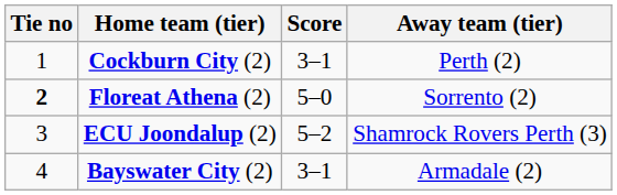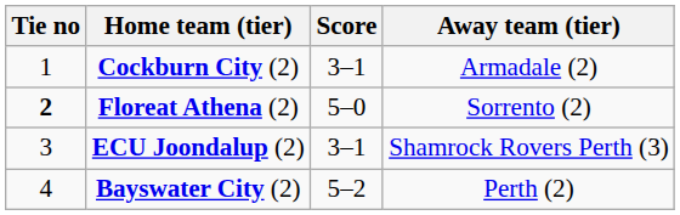Cockburn City (2) | Away team (tier): Perth (2) -> Armadale (2)
ECU Joondalup (2) | Score: 5–2 -> 3–1
Bayswater City (2) | Score: 3–1 -> 5–2
Bayswater City (2) | Away team (tier): Armadale (2) -> Perth (2)
